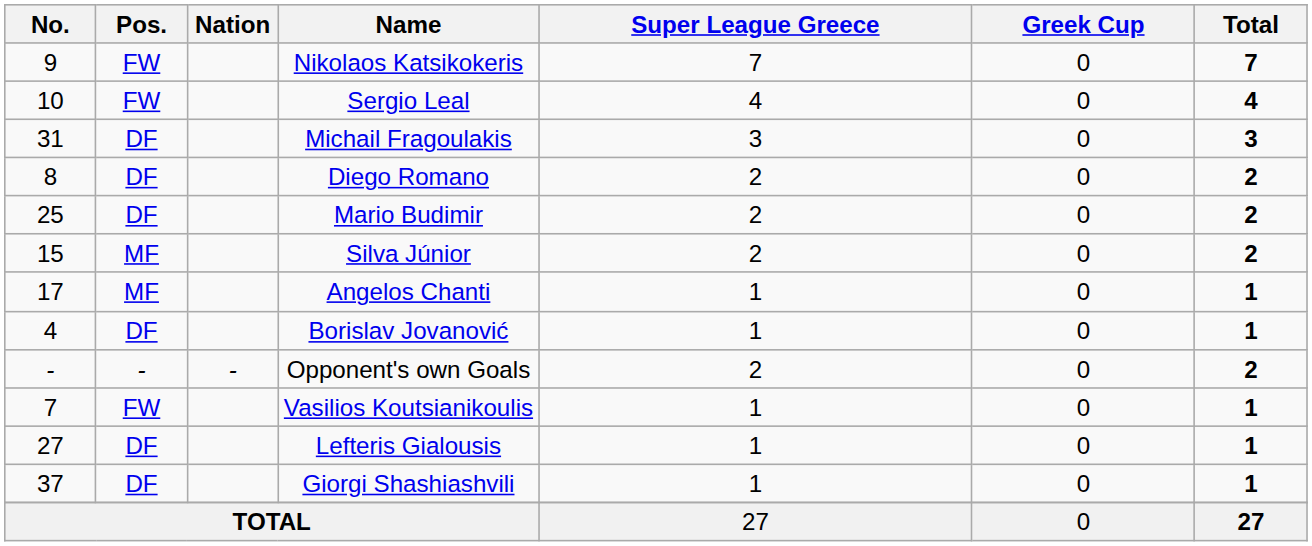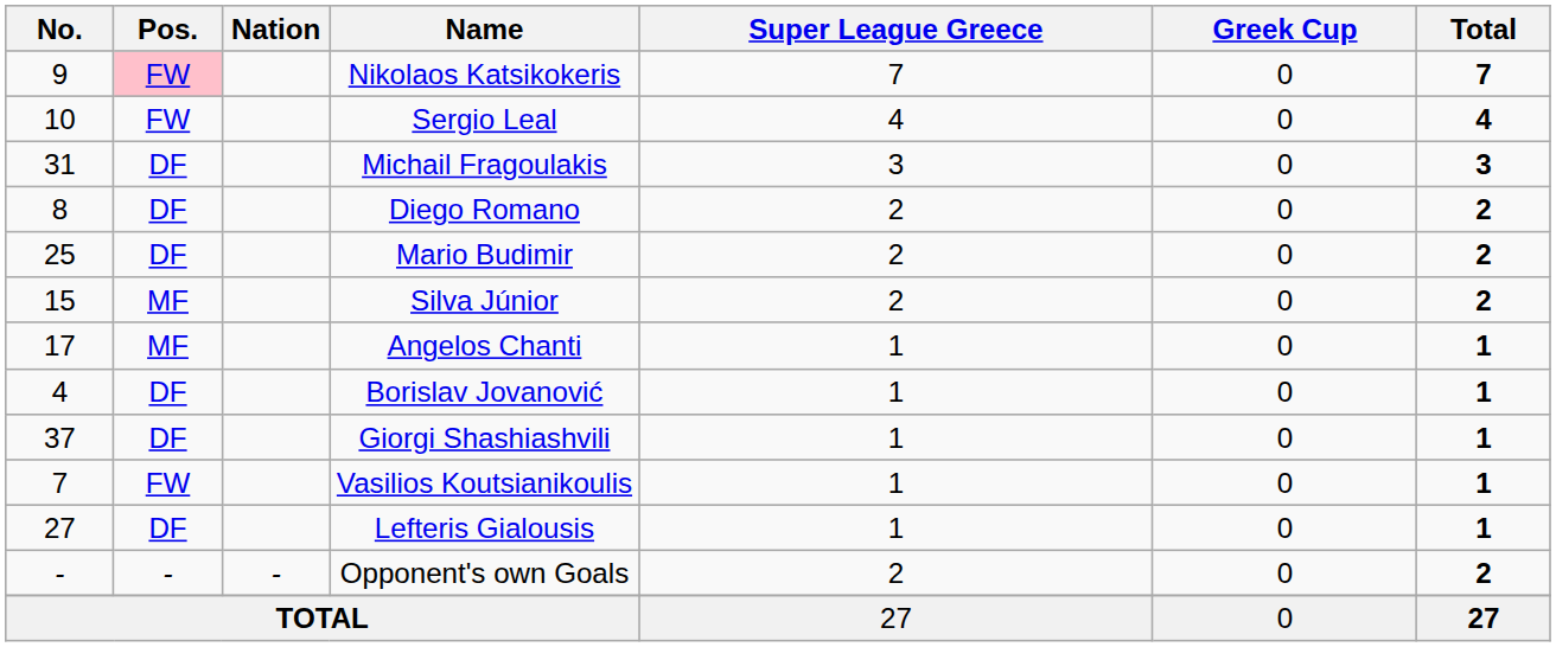Nikolaos Katsikokeris | Pos.: no background -> pink background
rows swapped: Giorgi Shashiashvili <-> Opponent's own Goals
